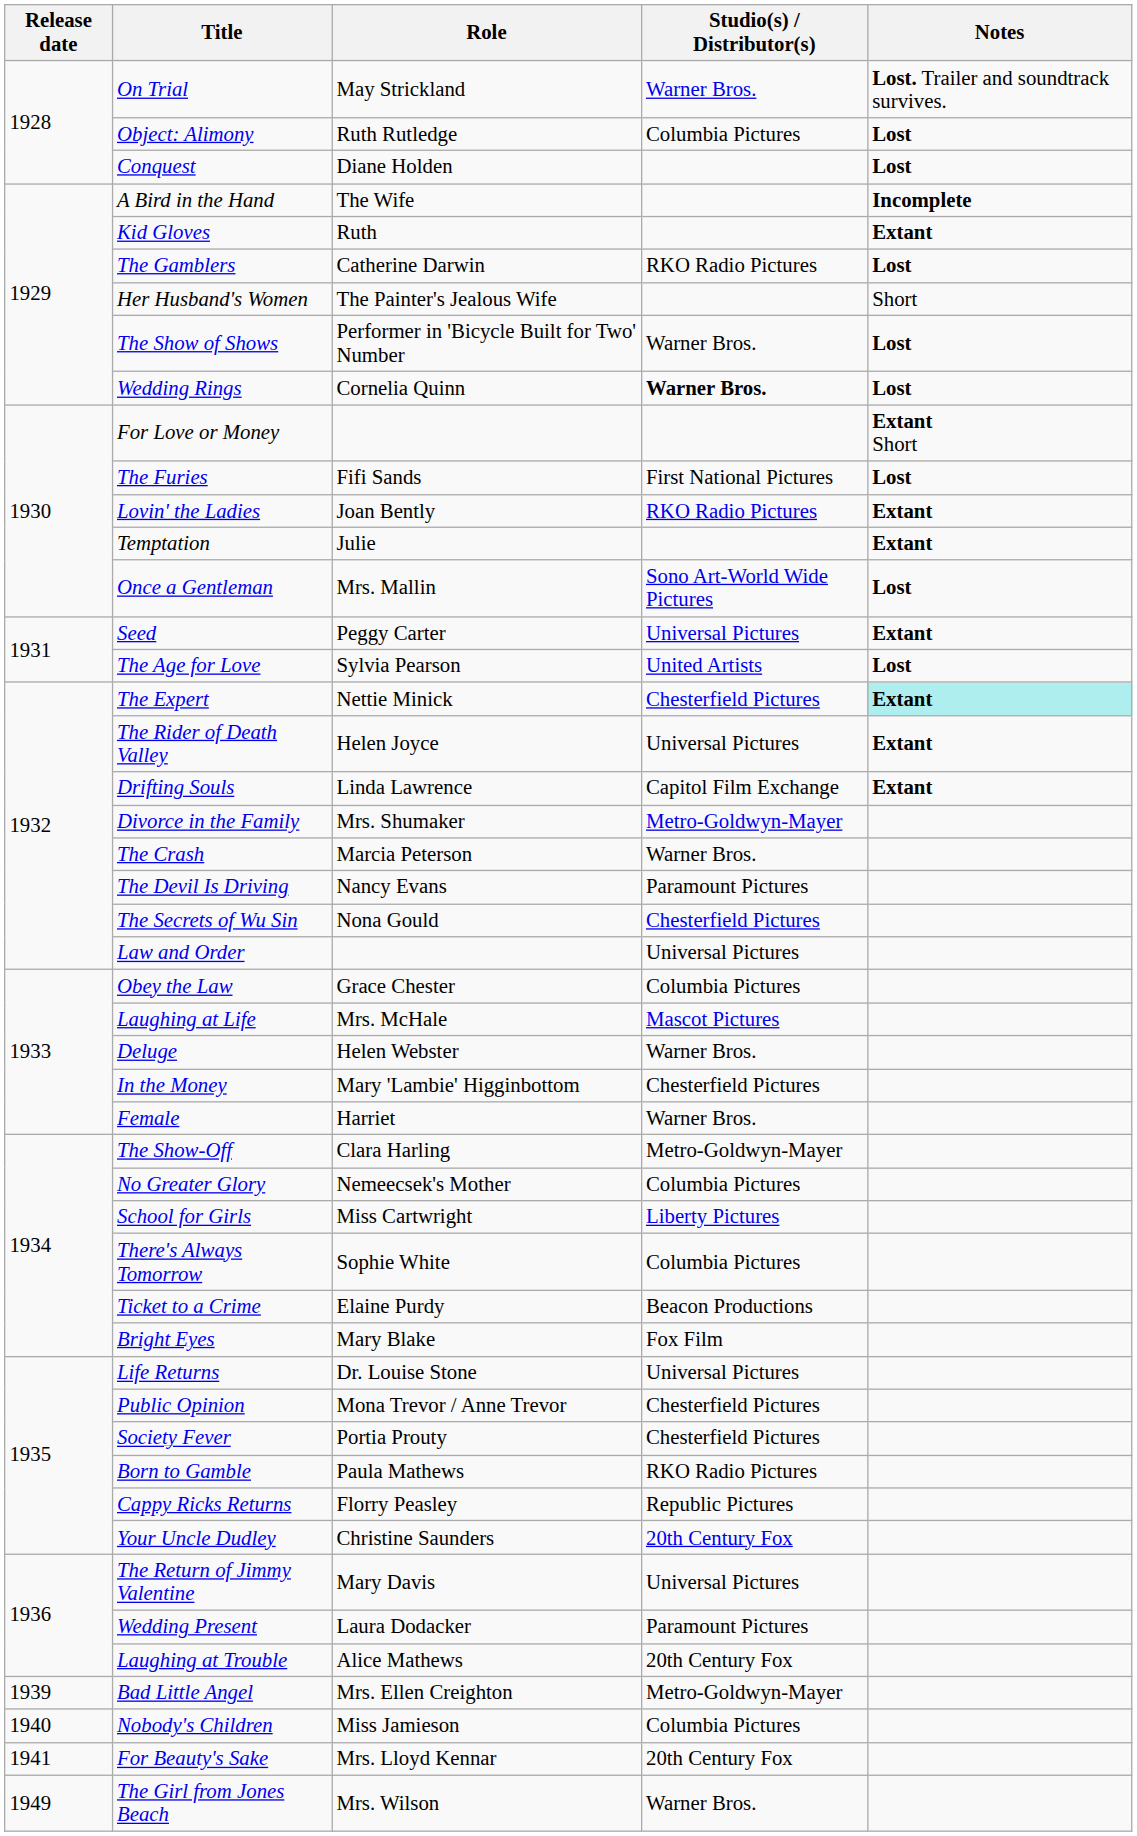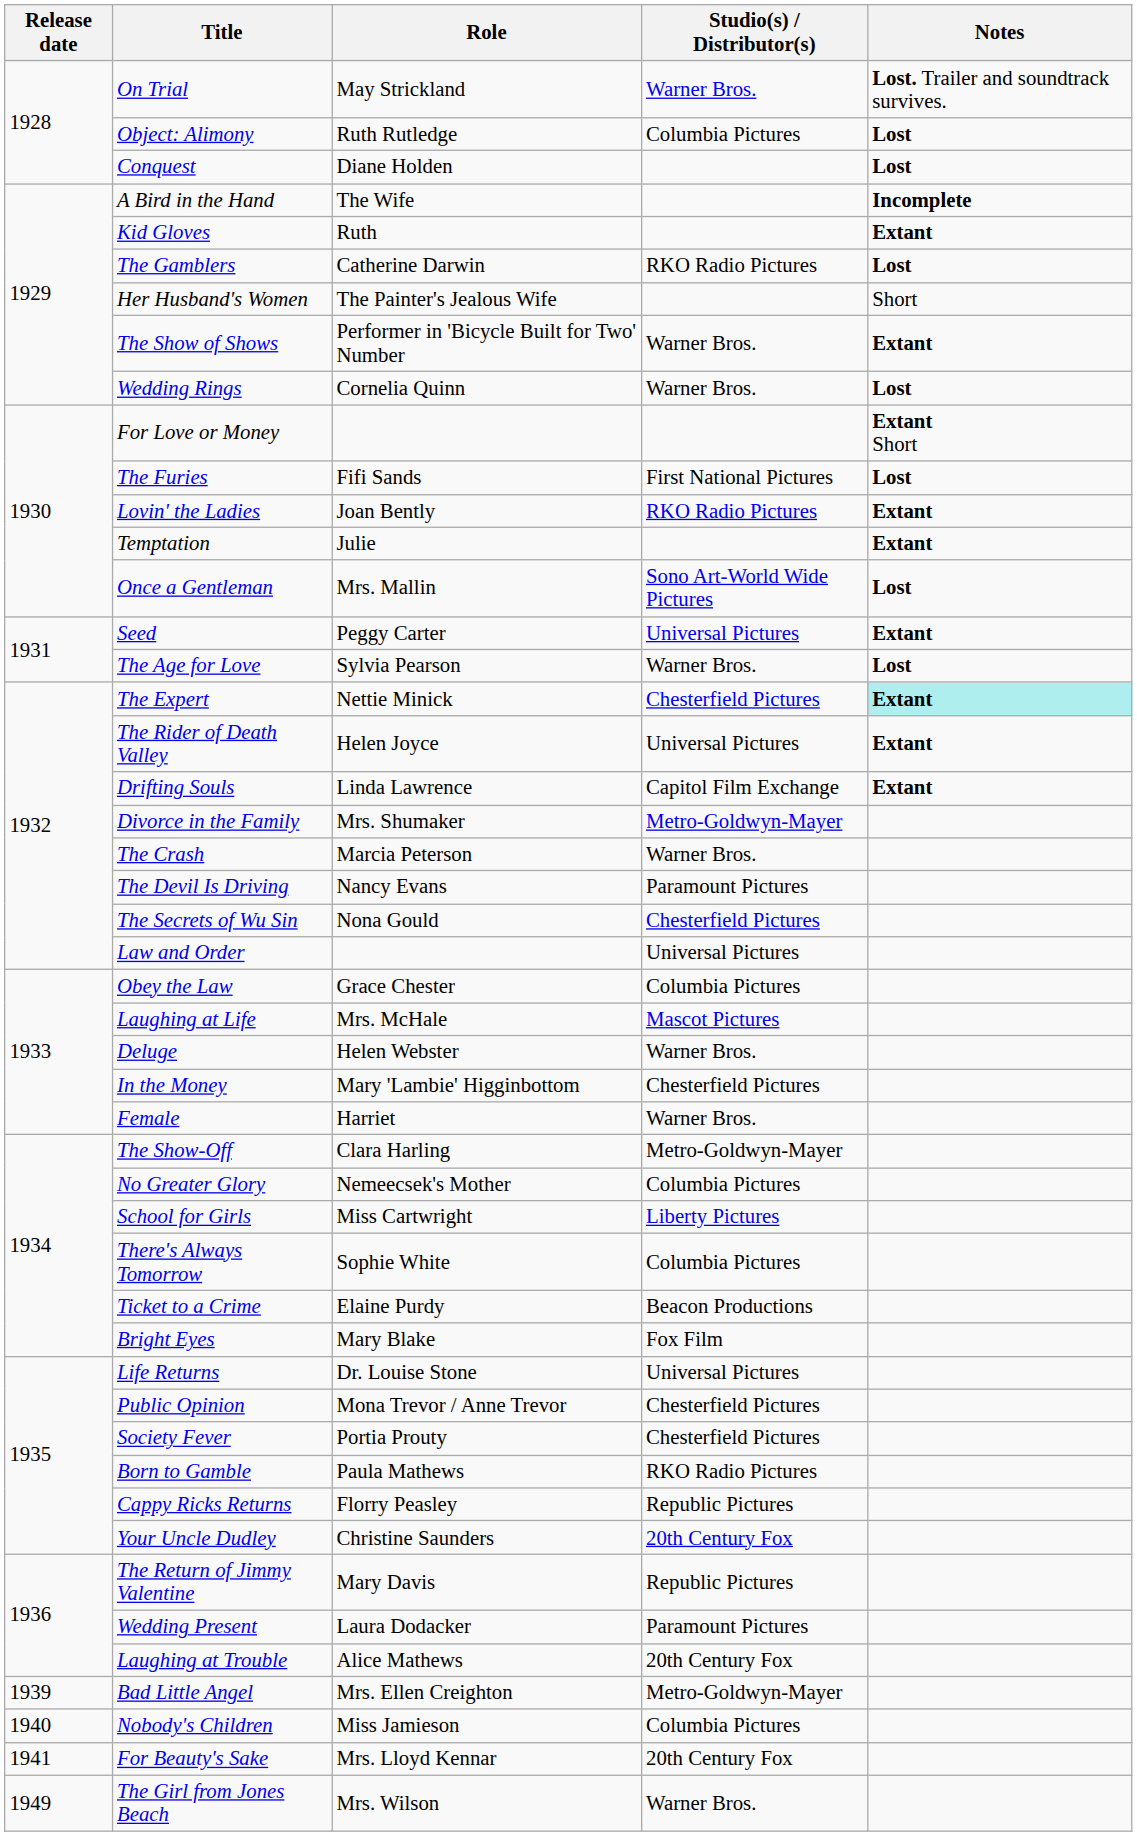The Show of Shows | Notes: Lost -> Extant
Wedding Rings | Studio(s) / Distributor(s): bold -> normal
The Age for Love | Studio(s) / Distributor(s): United Artists -> Warner Bros.
The Return of Jimmy Valentine | Studio(s) / Distributor(s): Universal Pictures -> Republic Pictures
